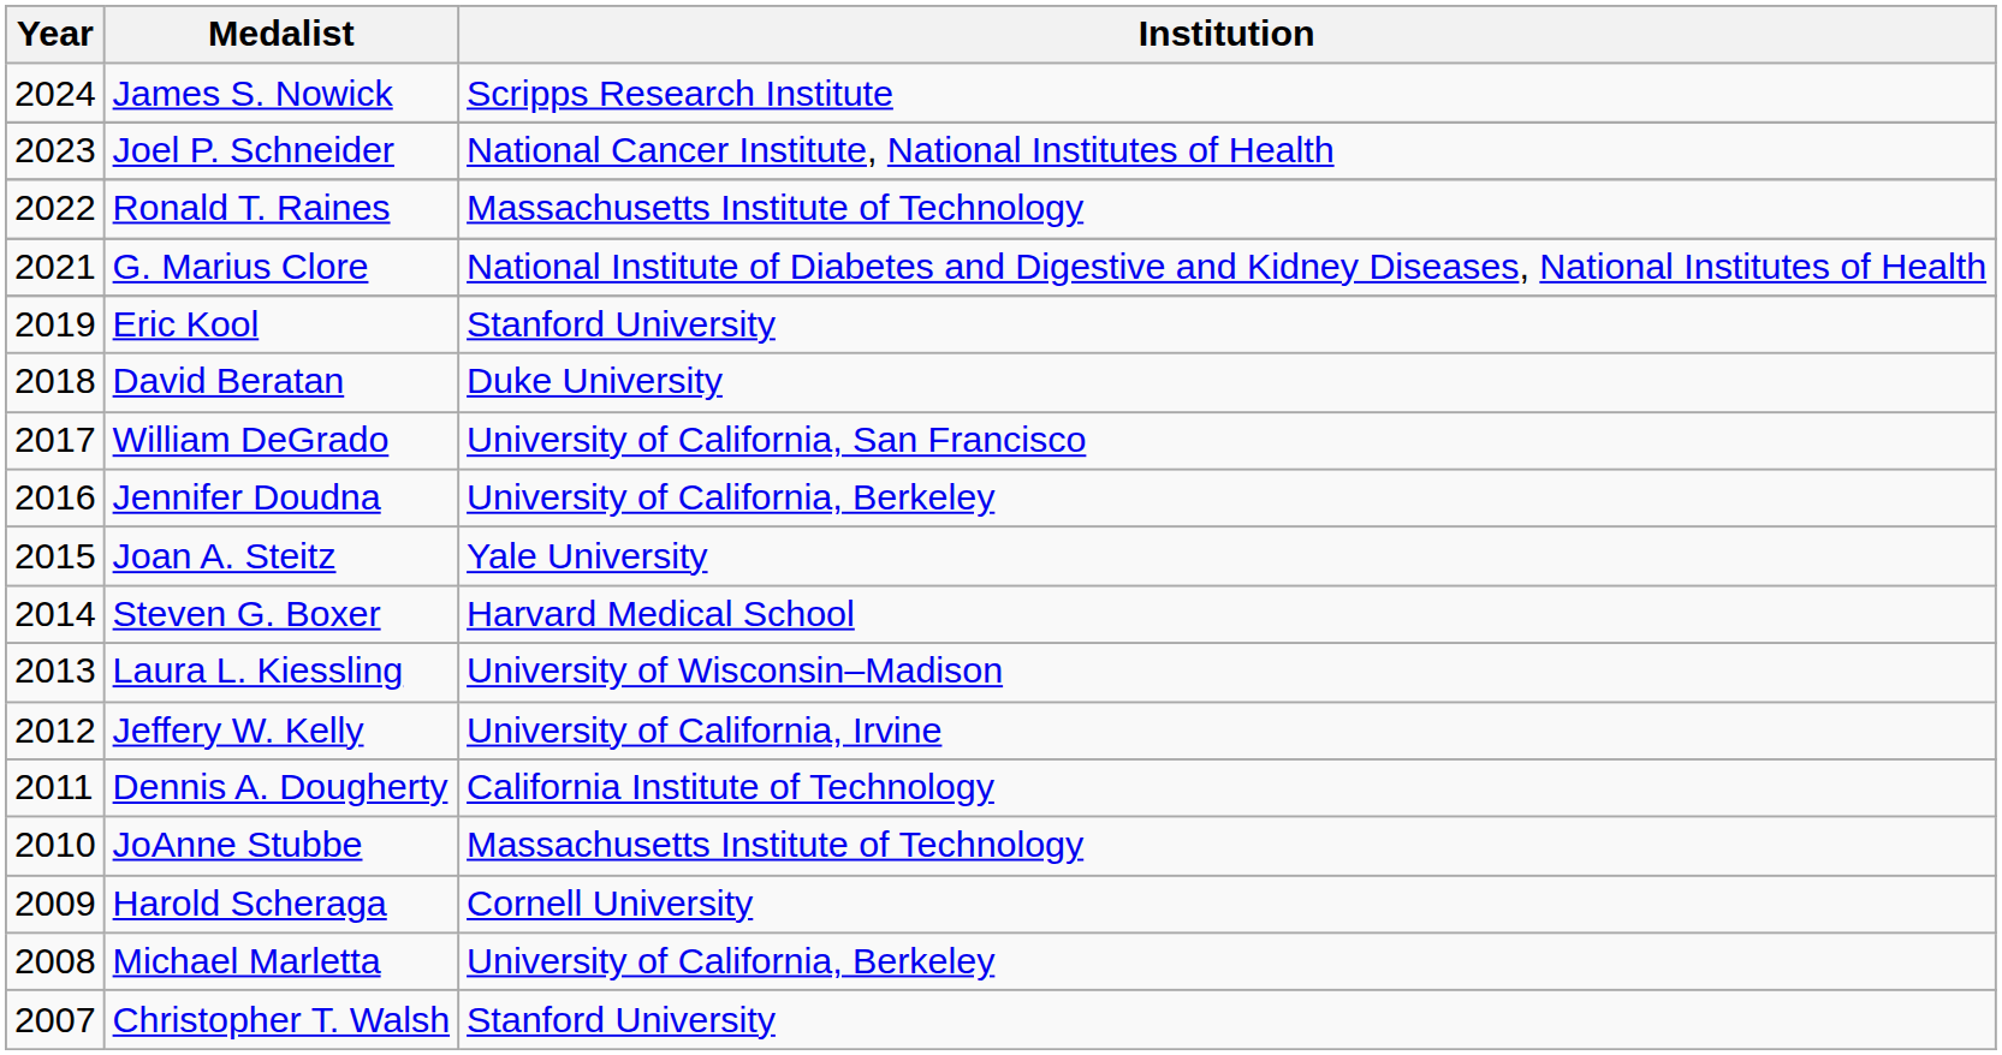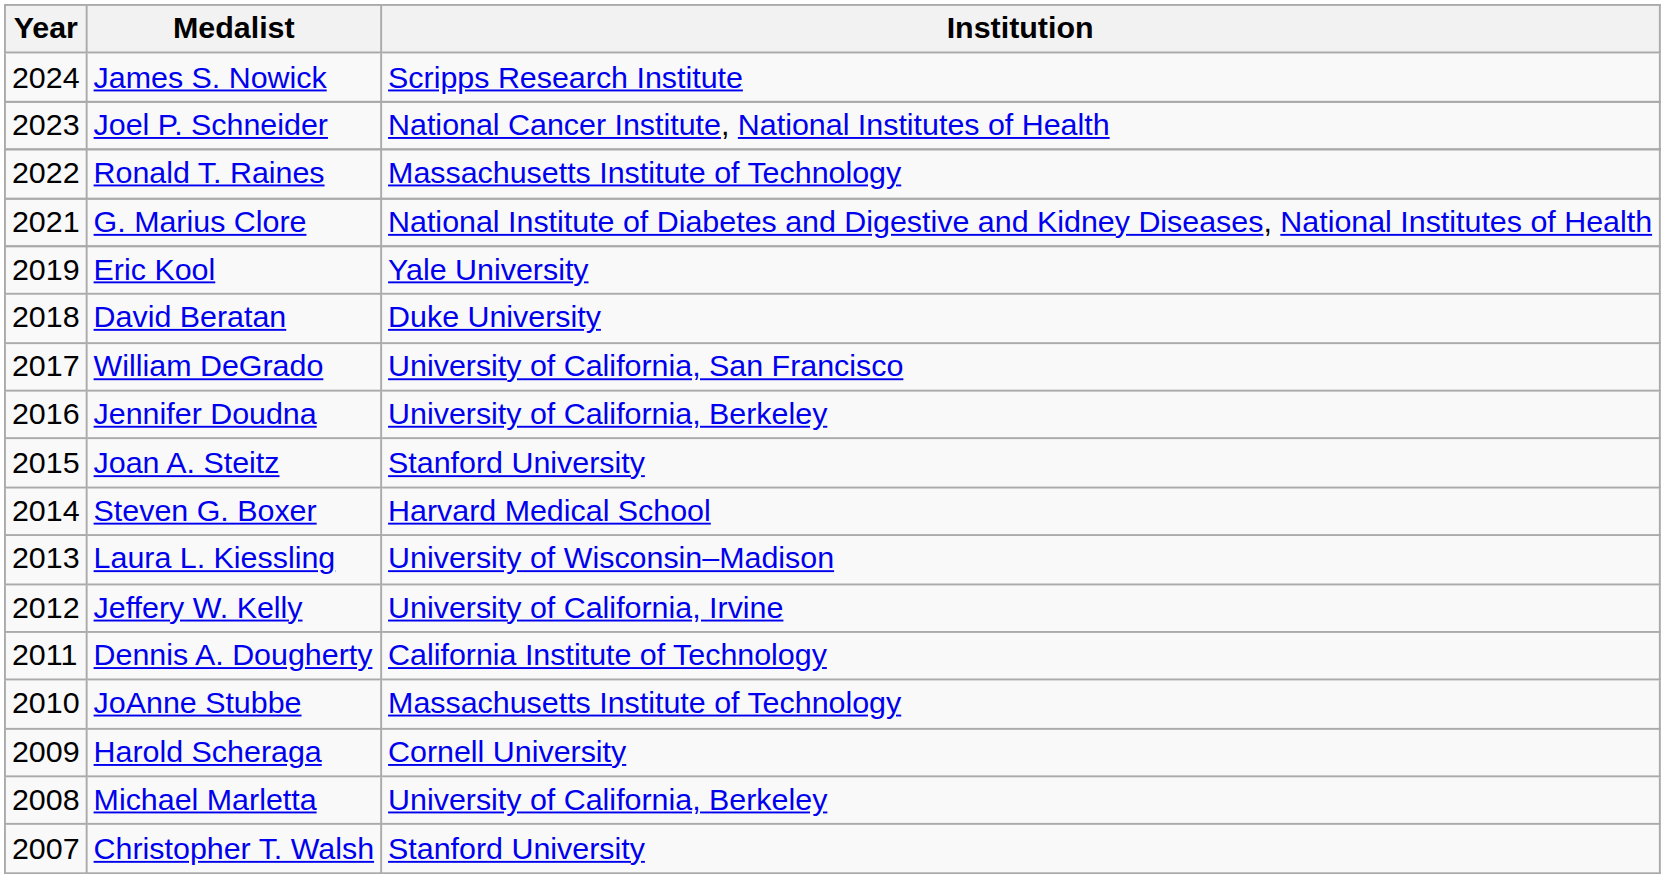Eric Kool | Institution: Stanford University -> Yale University
Joan A. Steitz | Institution: Yale University -> Stanford University
